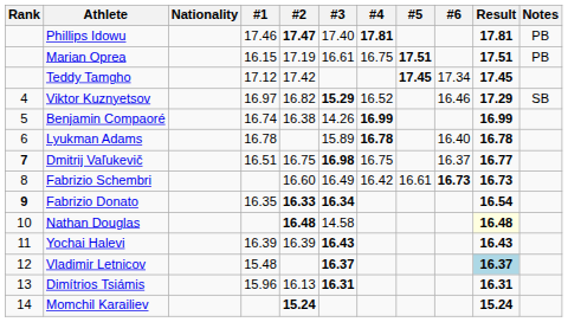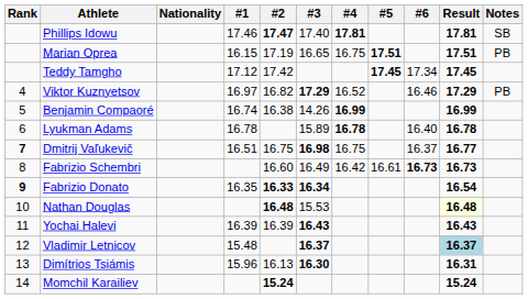Phillips Idowu | Notes: PB -> SB
Marian Oprea | #3: 16.61 -> 16.65
Viktor Kuznyetsov | #3: 15.29 -> 17.29
Viktor Kuznyetsov | Notes: SB -> PB
Nathan Douglas | #3: 14.58 -> 15.53
Dimítrios Tsiámis | #3: 16.31 -> 16.30
